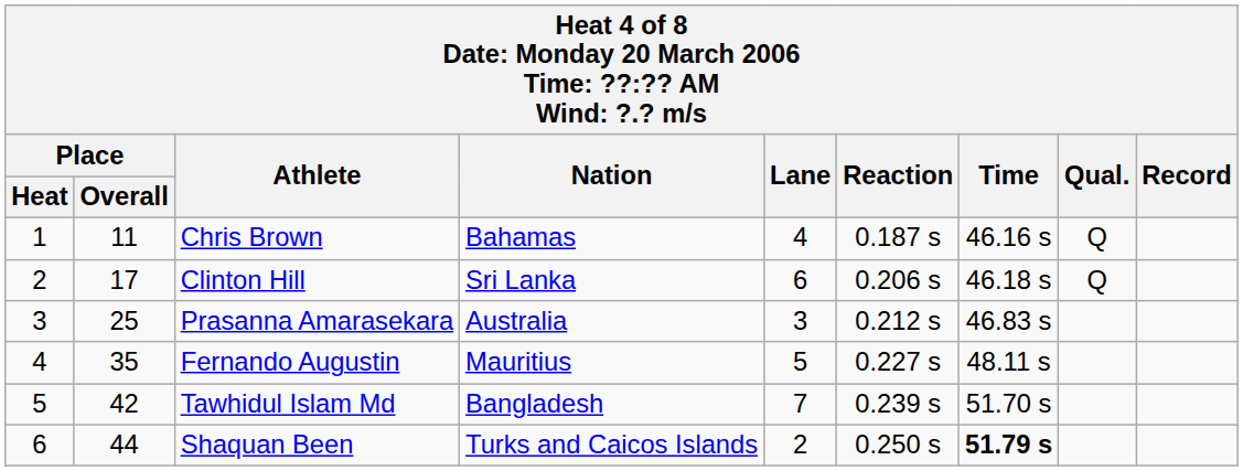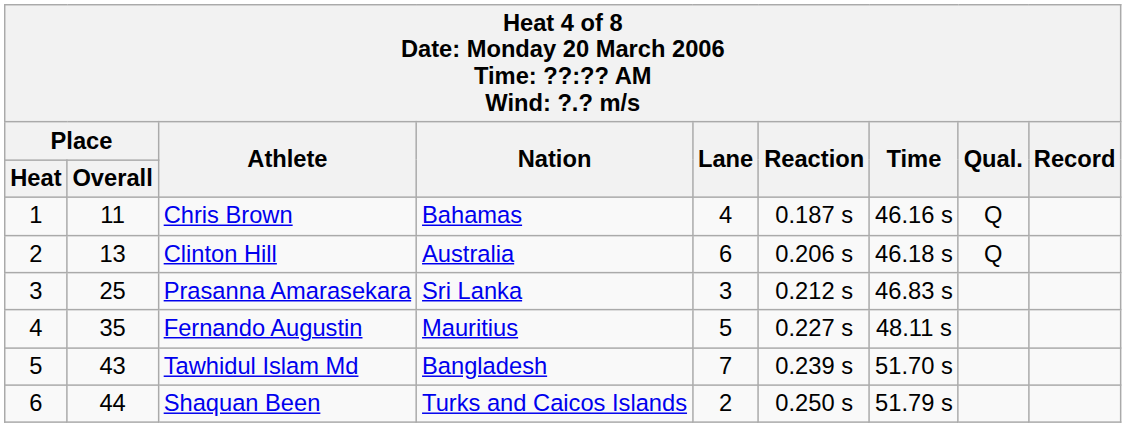Clinton Hill | Place / Overall: 17 -> 13
Clinton Hill | Nation: Sri Lanka -> Australia
Prasanna Amarasekara | Nation: Australia -> Sri Lanka
Tawhidul Islam Md | Place / Overall: 42 -> 43
Shaquan Been | Time: bold -> normal
